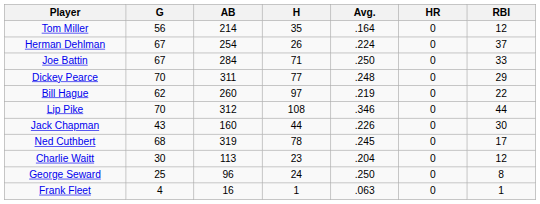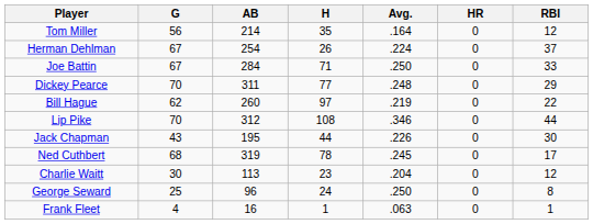Jack Chapman | AB: 160 -> 195
